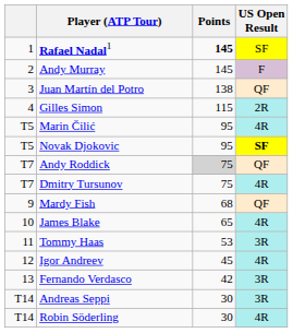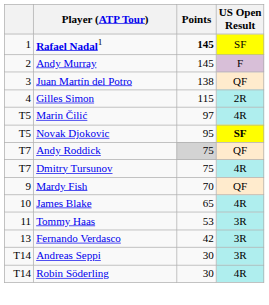Marin Čilić | Points: 95 -> 97
Mardy Fish | Points: 68 -> 70
- row: 12 | Igor Andreev | 45 | 4R
